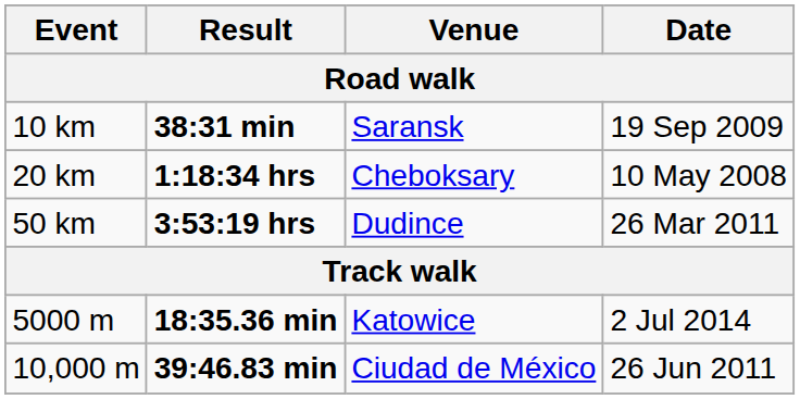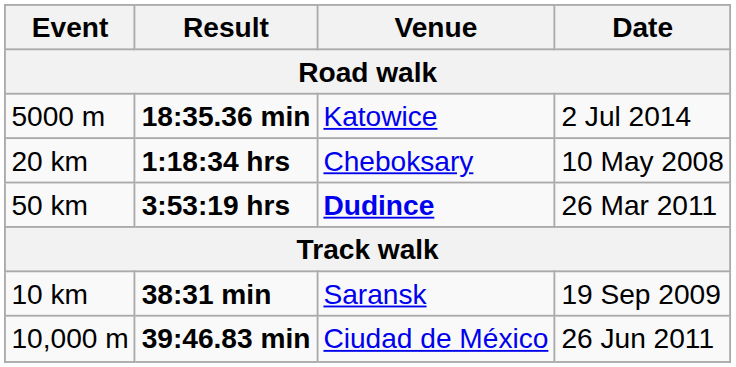rows swapped: 10 km <-> 5000 m
50 km | Venue: normal -> bold
